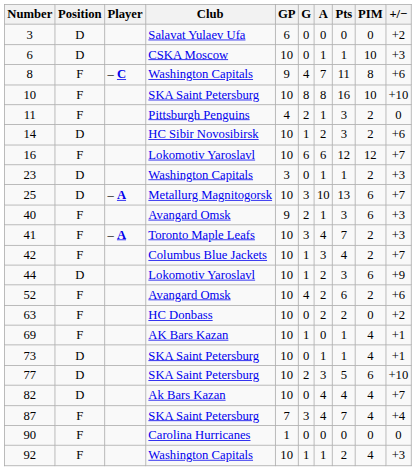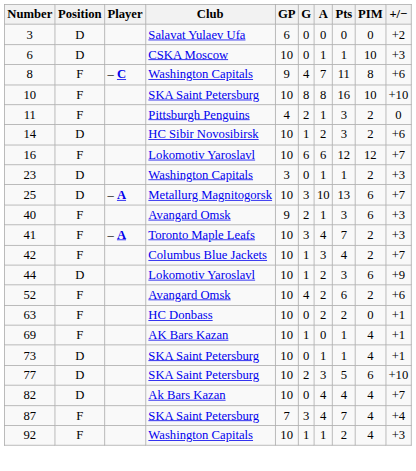63 | +/−: +2 -> +1
- row: 90 | F | Carolina Hurricanes | 1 | 0 | 0 | 0 | 0 | 0
